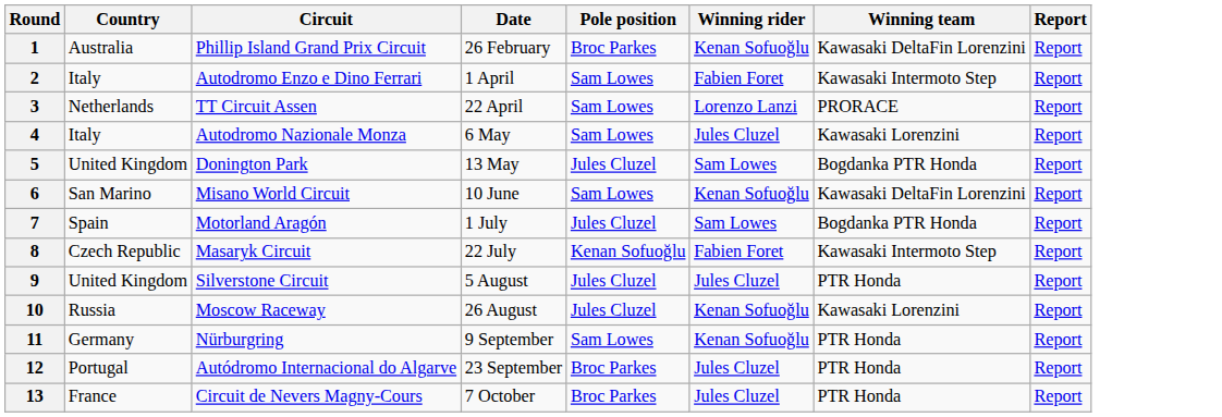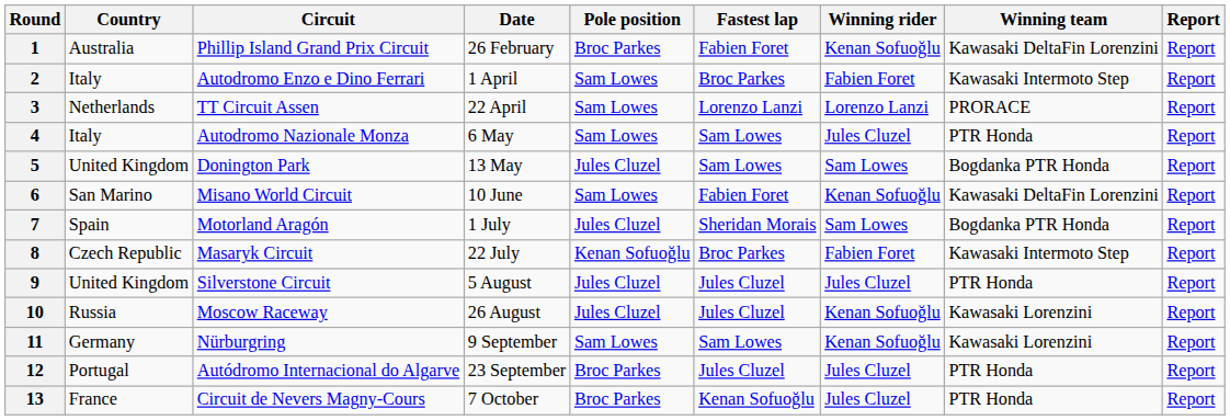+ column: Fastest lap | Fabien Foret | Broc Parkes | Lorenzo Lanzi | Sam Lowes | Sam Lowes | Fabien Foret | Sheridan Morais | Broc Parkes | Jules Cluzel | Jules Cluzel | Sam Lowes | Jules Cluzel | Kenan Sofuoğlu
4 | Winning team: Kawasaki Lorenzini -> PTR Honda
11 | Winning team: PTR Honda -> Kawasaki Lorenzini
